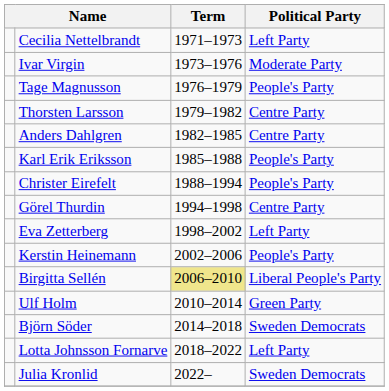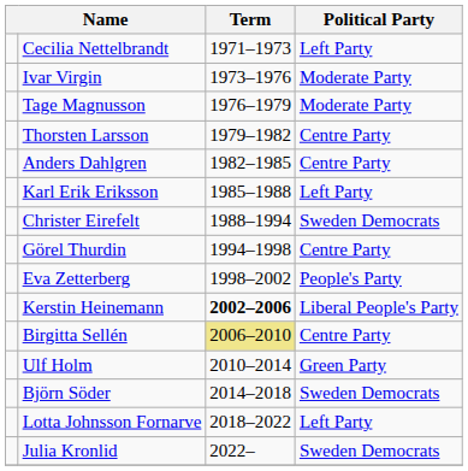Tage Magnusson | Political Party: People's Party -> Moderate Party
Karl Erik Eriksson | Political Party: People's Party -> Left Party
Christer Eirefelt | Political Party: People's Party -> Sweden Democrats
Eva Zetterberg | Political Party: Left Party -> People's Party
Kerstin Heinemann | Term: normal -> bold
Kerstin Heinemann | Political Party: People's Party -> Liberal People's Party
Birgitta Sellén | Political Party: Liberal People's Party -> Centre Party
